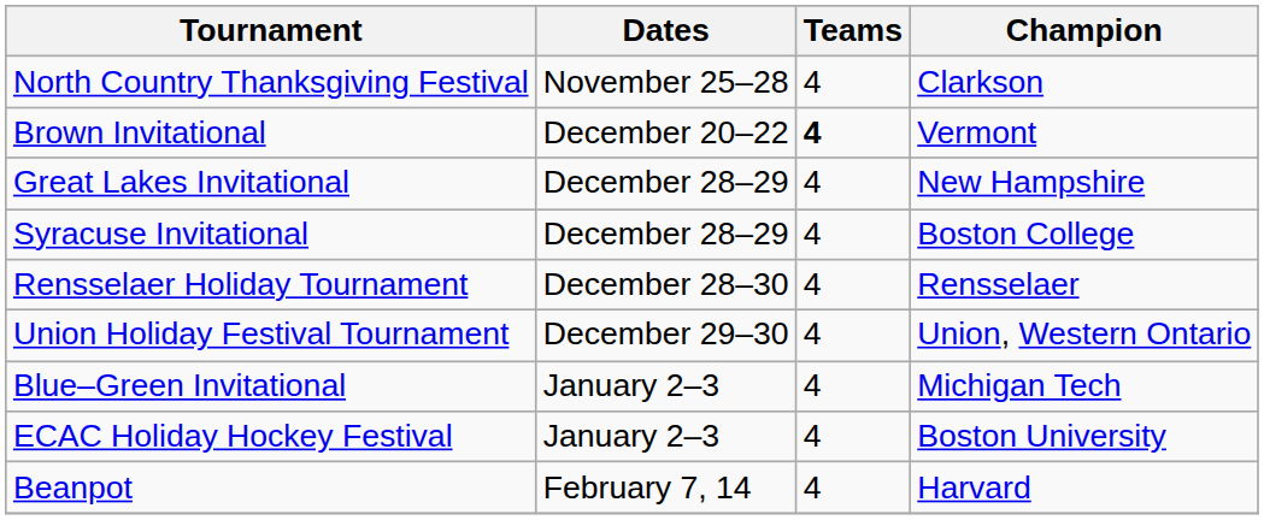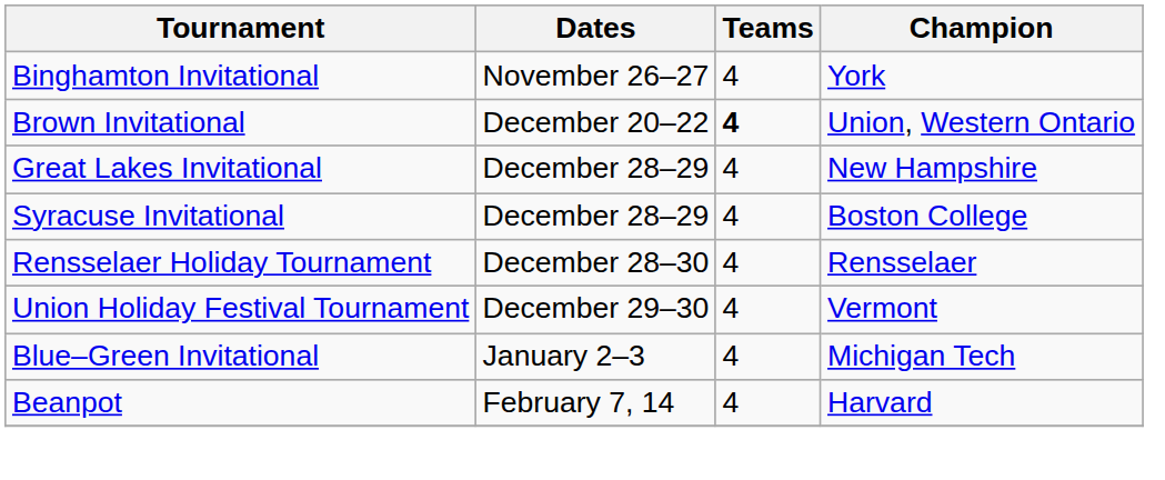- row: North Country Thanksgiving Festival | November 25–28 | 4 | Clarkson
+ row: Binghamton Invitational | November 26–27 | 4 | York
Brown Invitational | Champion: Vermont -> Union, Western Ontario
Union Holiday Festival Tournament | Champion: Union, Western Ontario -> Vermont
- row: ECAC Holiday Hockey Festival | January 2–3 | 4 | Boston University
